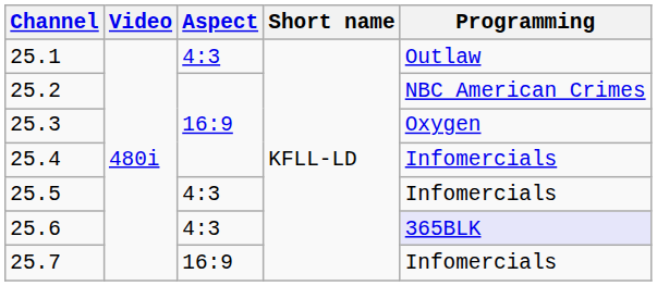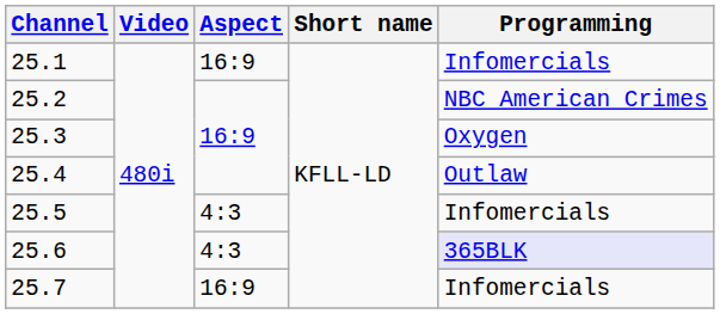25.1 | Aspect: 4:3 -> 16:9
25.1 | Programming: Outlaw -> Infomercials
25.4 | Programming: Infomercials -> Outlaw
